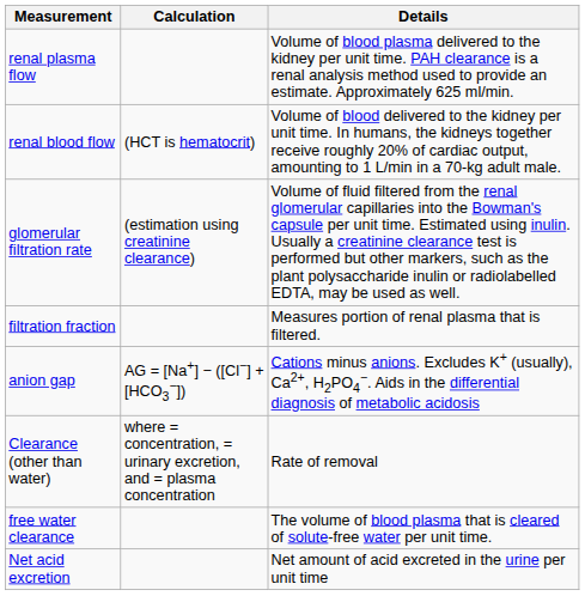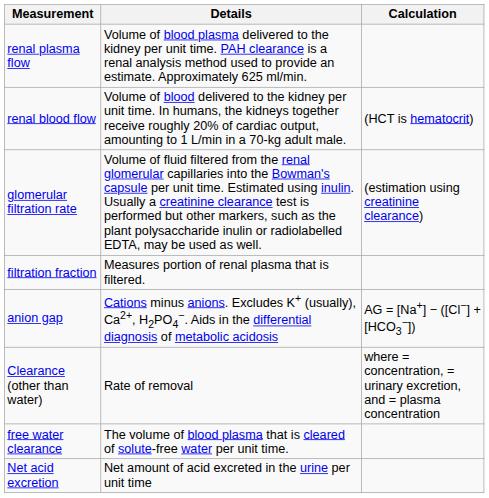columns swapped: Calculation <-> Details
